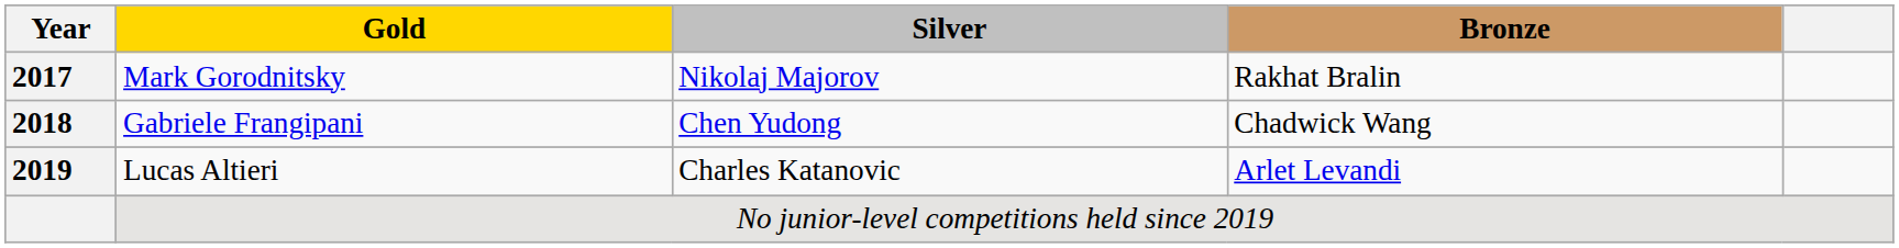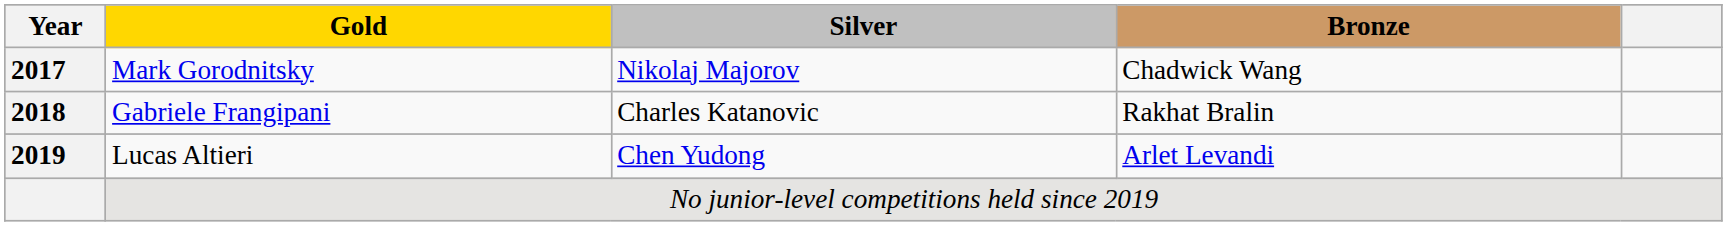Mark Gorodnitsky | Bronze: Rakhat Bralin -> Chadwick Wang
Gabriele Frangipani | Silver: Chen Yudong -> Charles Katanovic
Gabriele Frangipani | Bronze: Chadwick Wang -> Rakhat Bralin
Lucas Altieri | Silver: Charles Katanovic -> Chen Yudong
